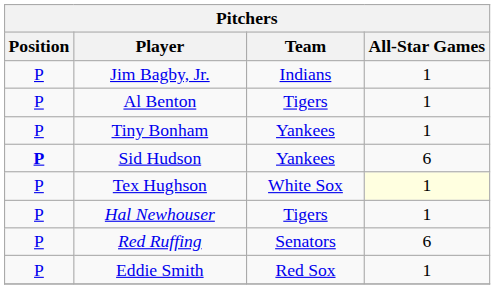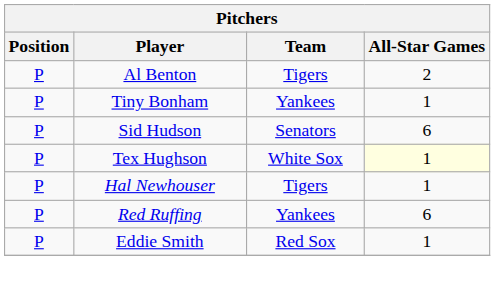- row: P | Jim Bagby, Jr. | Indians | 1
Al Benton | All-Star Games: 1 -> 2
Sid Hudson | Position: bold -> normal
Sid Hudson | Team: Yankees -> Senators
Red Ruffing | Team: Senators -> Yankees
